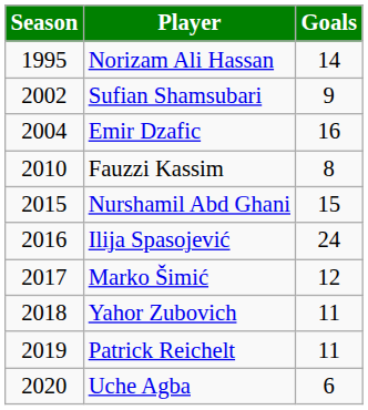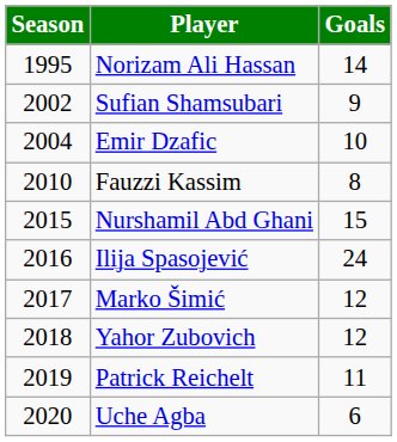Emir Dzafic | Goals: 16 -> 10
Yahor Zubovich | Goals: 11 -> 12
